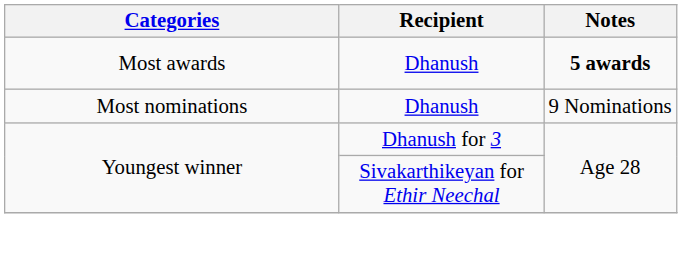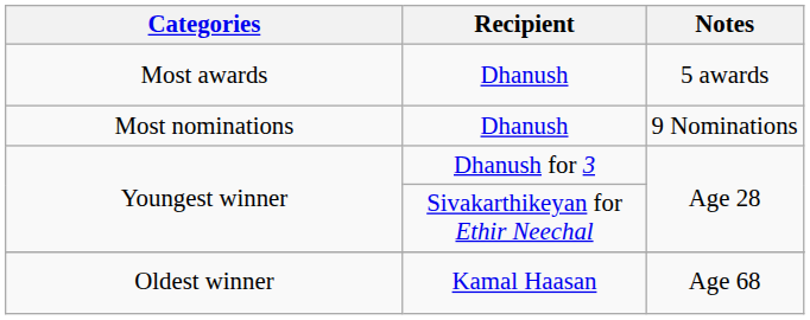Most awards | Notes: bold -> normal
+ row: Oldest winner | Kamal Haasan | Age 68
